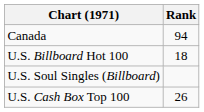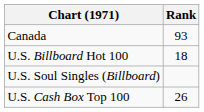Canada | Rank: 94 -> 93
